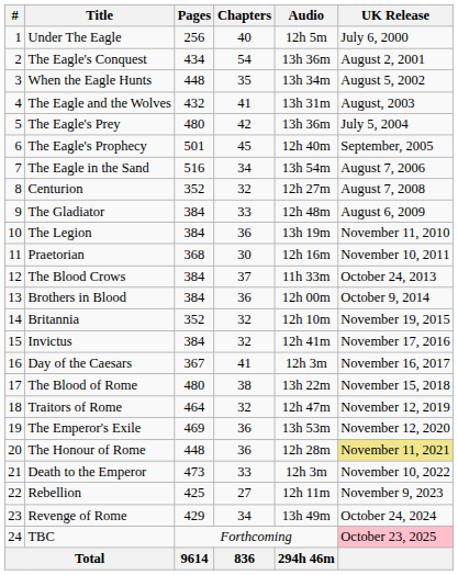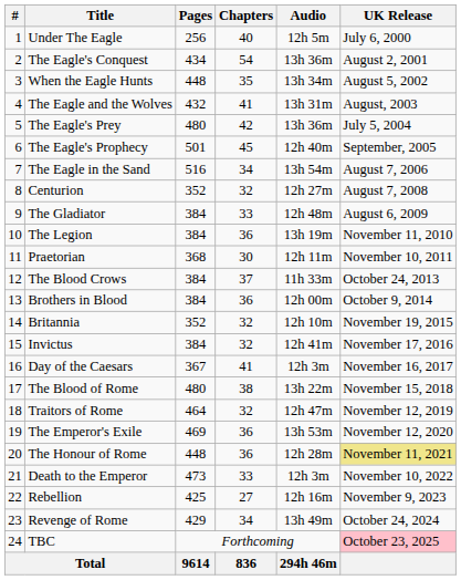Praetorian | Audio: 12h 16m -> 12h 11m
Rebellion | Audio: 12h 11m -> 12h 16m
